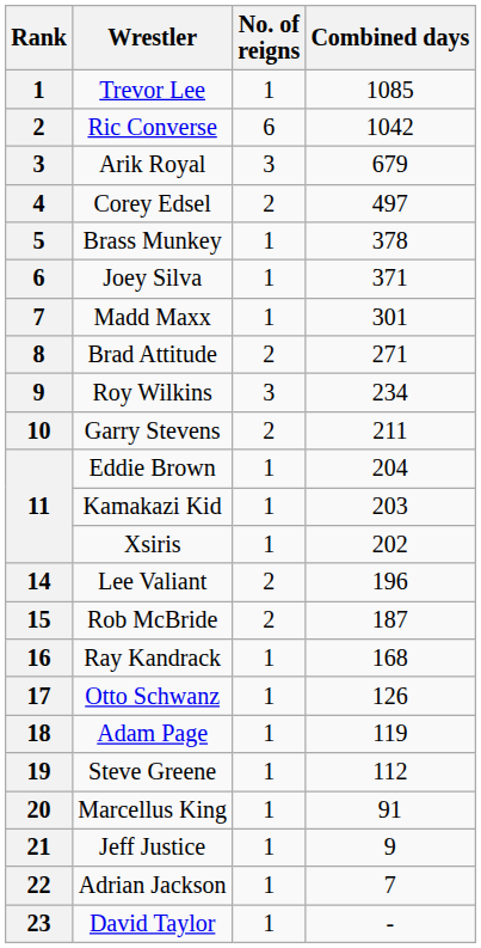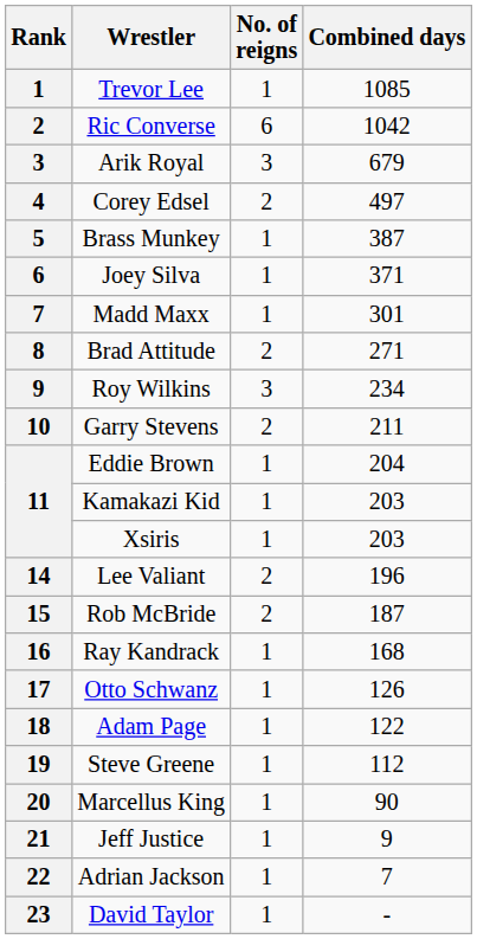Brass Munkey | Combined days: 378 -> 387
Xsiris | Combined days: 202 -> 203
Adam Page | Combined days: 119 -> 122
Marcellus King | Combined days: 91 -> 90
